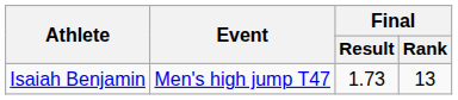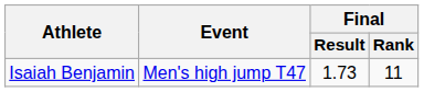Isaiah Benjamin | Final / Rank: 13 -> 11
